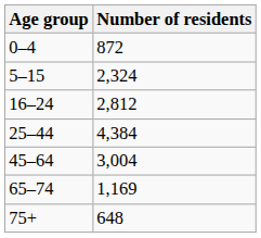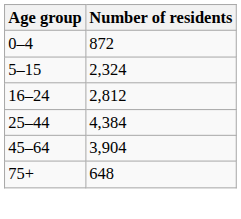45–64 | Number of residents: 3,004 -> 3,904
- row: 65–74 | 1,169
